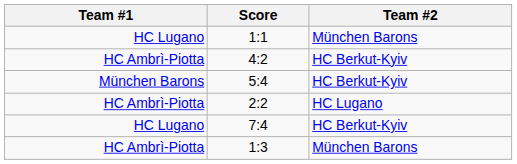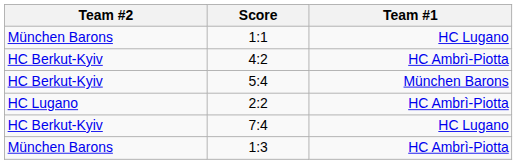columns swapped: Team #1 <-> Team #2
